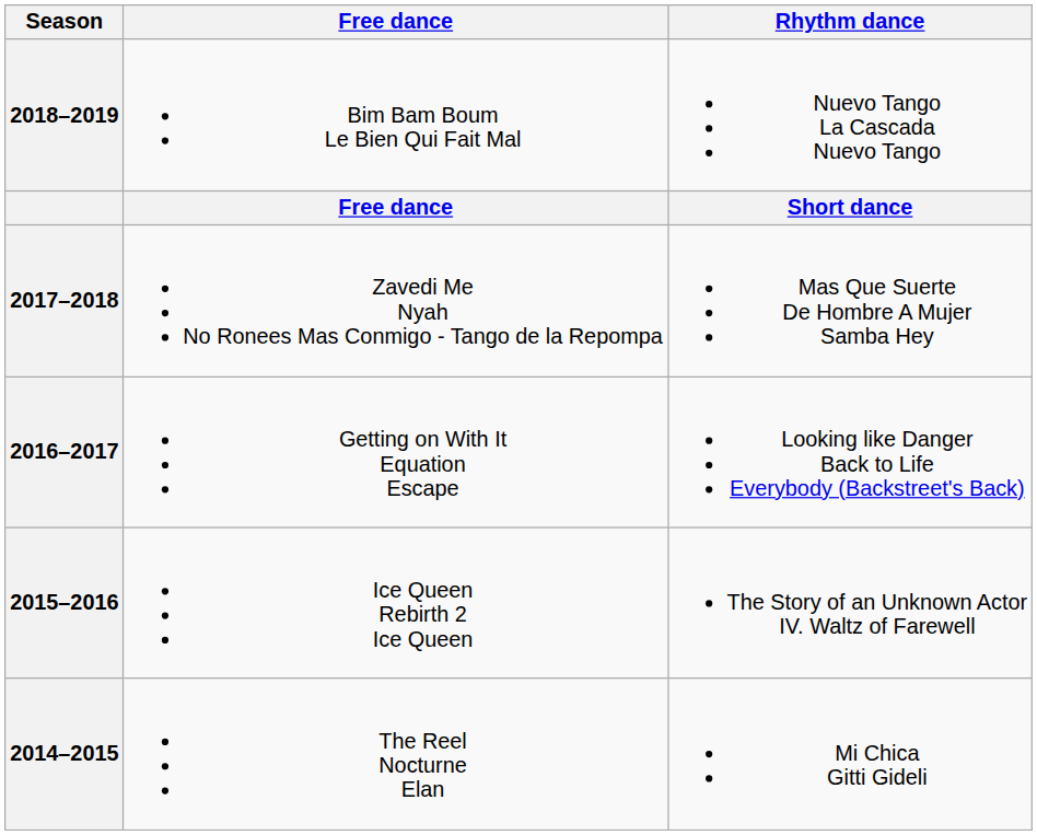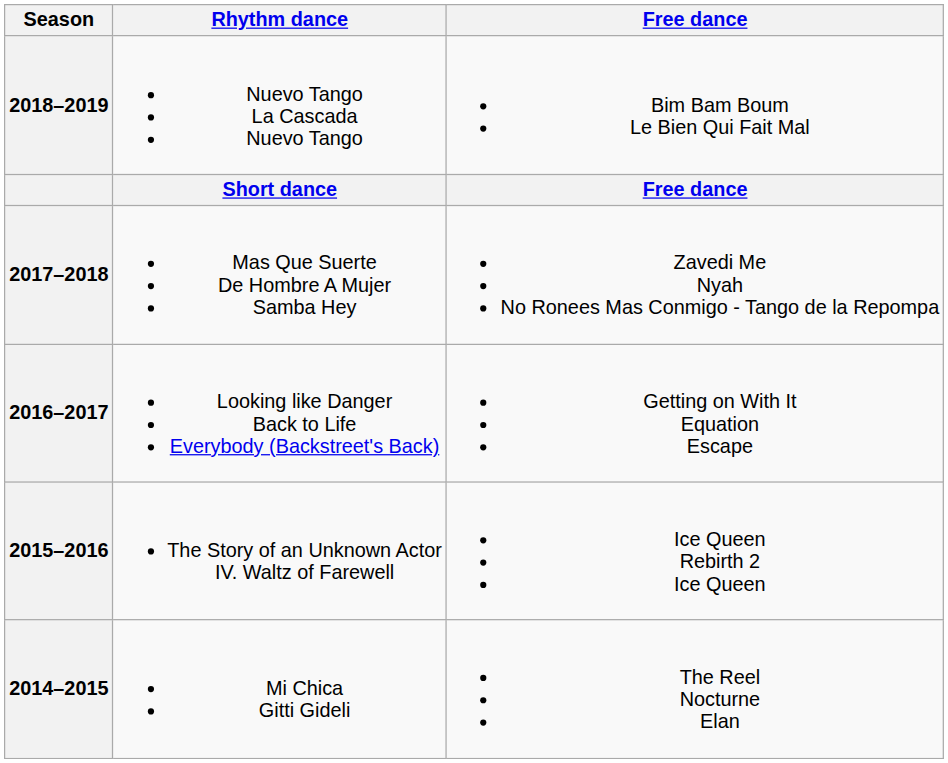columns swapped: Rhythm dance <-> Free dance
